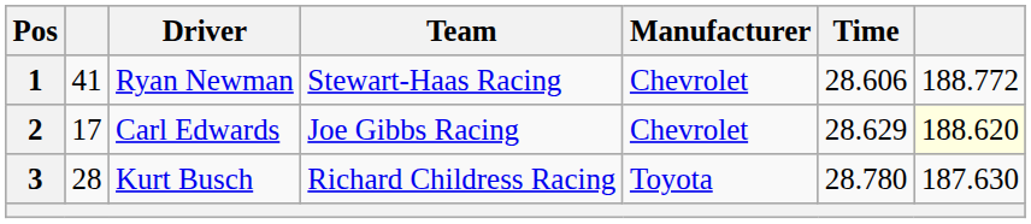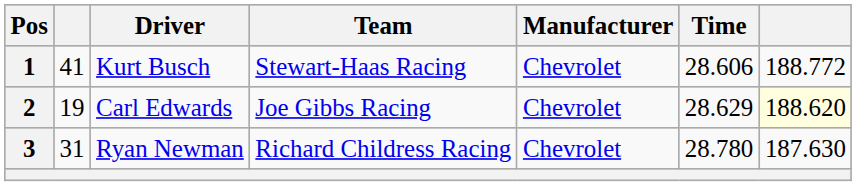1 | Driver: Ryan Newman -> Kurt Busch
2 | column 2: 17 -> 19
3 | column 2: 28 -> 31
3 | Driver: Kurt Busch -> Ryan Newman
3 | Manufacturer: Toyota -> Chevrolet
